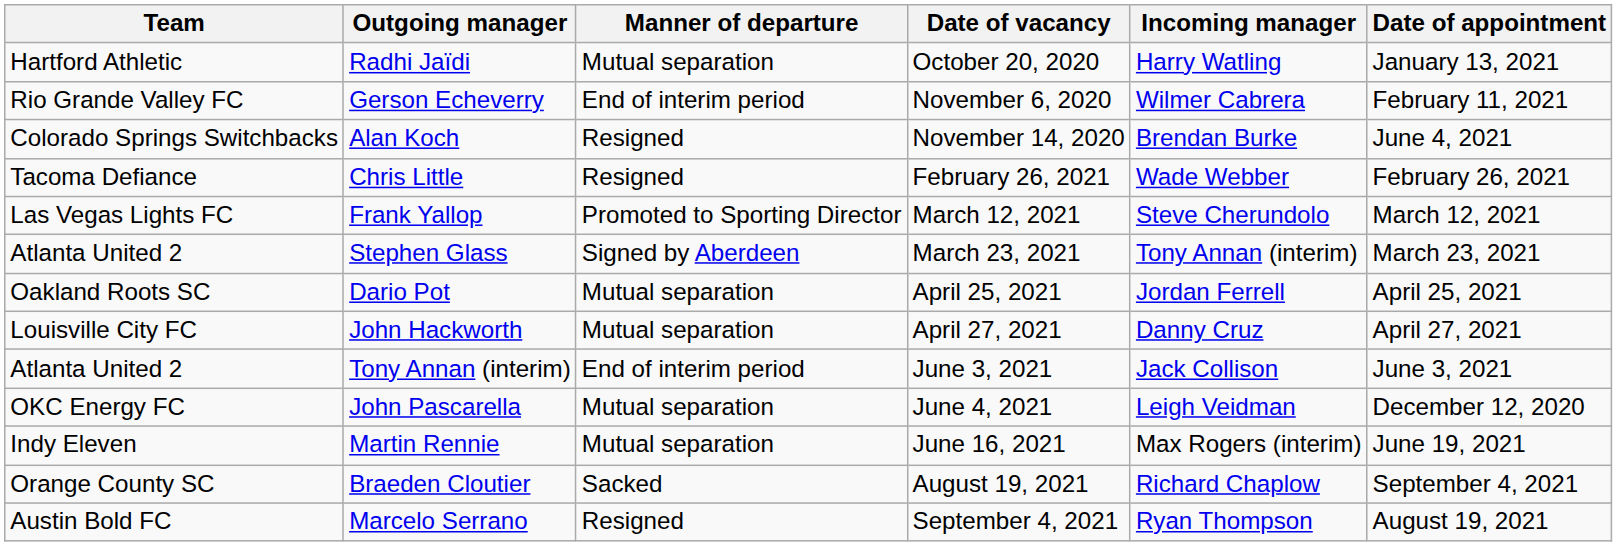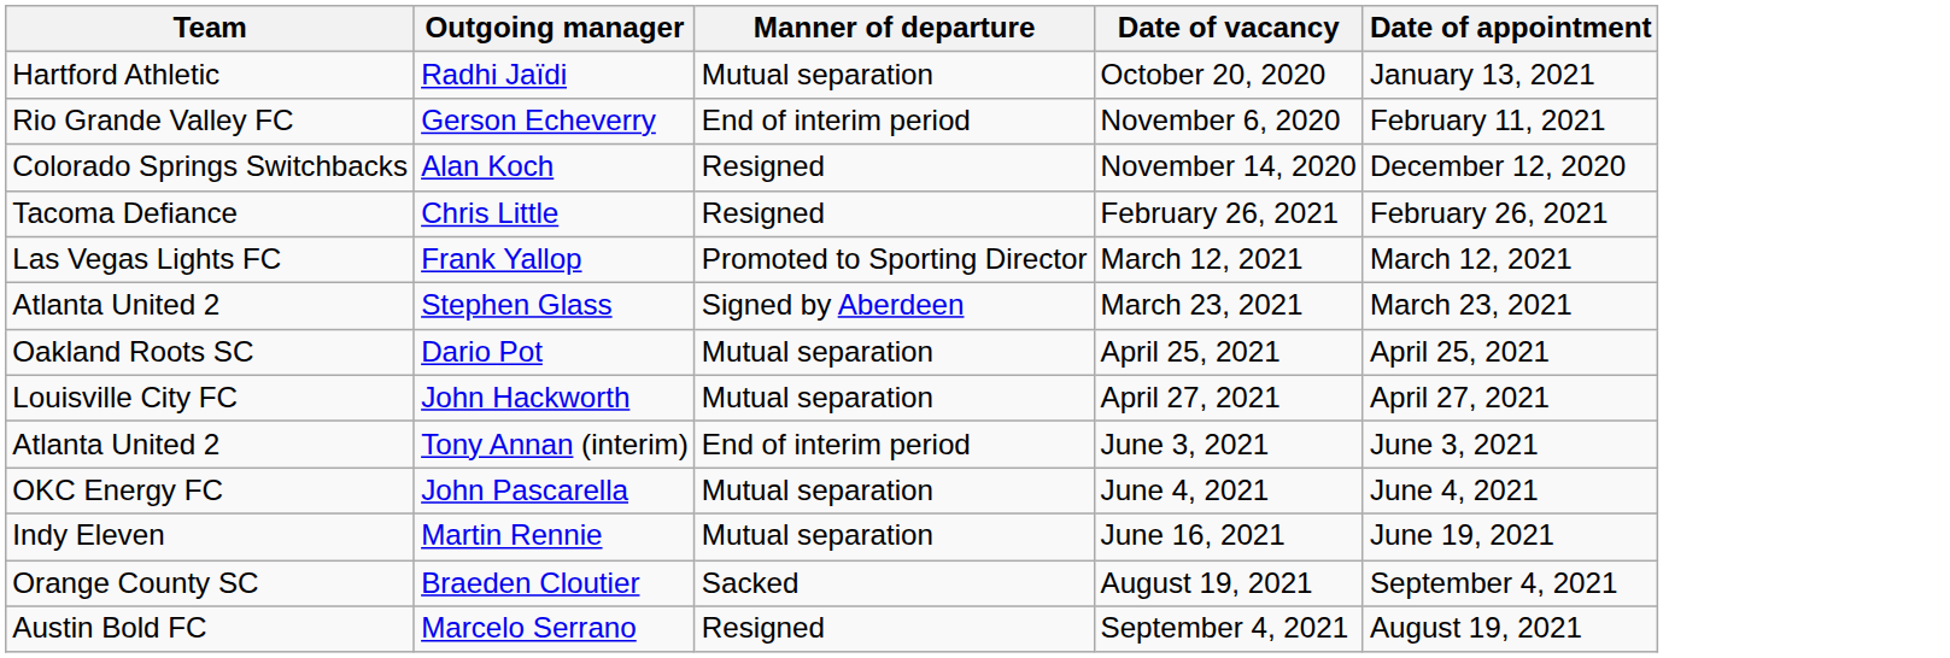- column: Incoming manager | Harry Watling | Wilmer Cabrera | Brendan Burke | Wade Webber | Steve Cherundolo | Tony Annan (interim) | Jordan Ferrell | Danny Cruz | Jack Collison | Leigh Veidman | Max Rogers (interim) | Richard Chaplow | Ryan Thompson
Alan Koch | Date of appointment: June 4, 2021 -> December 12, 2020
John Pascarella | Date of appointment: December 12, 2020 -> June 4, 2021
